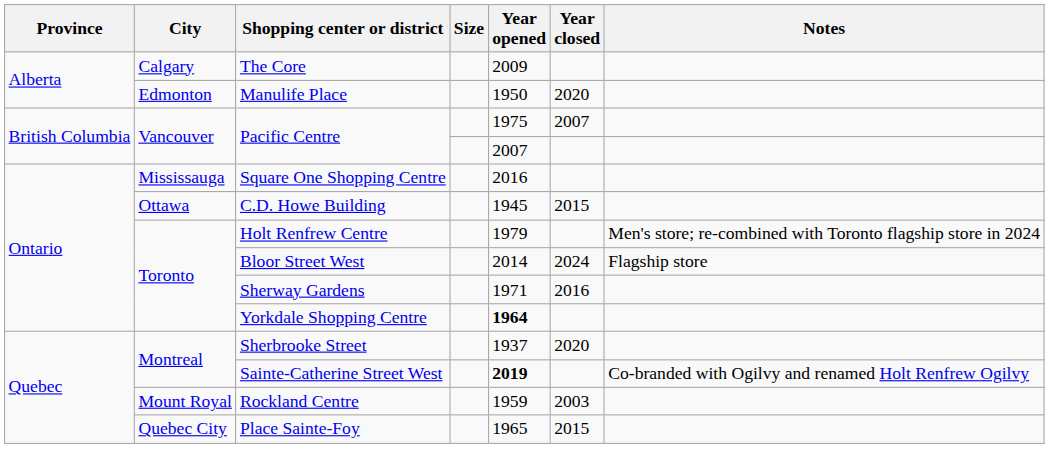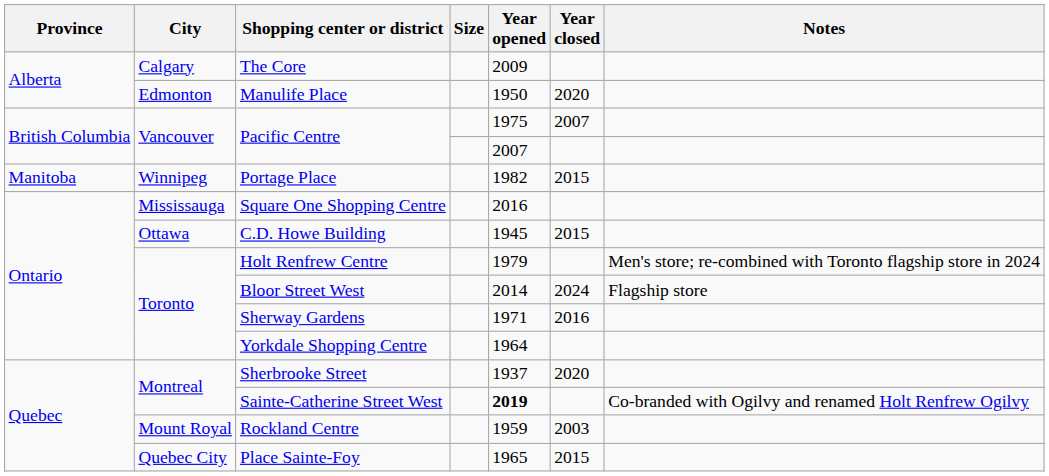+ row: Manitoba | Winnipeg | Portage Place | 1982 | 2015
Yorkdale Shopping Centre | Year opened: bold -> normal
